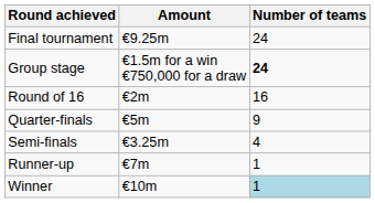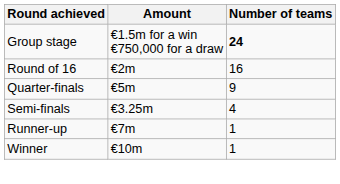- row: Final tournament | €9.25m | 24
Winner | Number of teams: lightblue background -> no background
